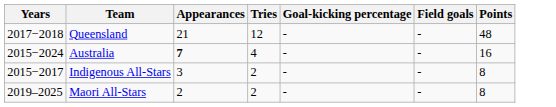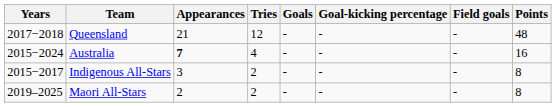+ column: Goals | - | - | - | -
